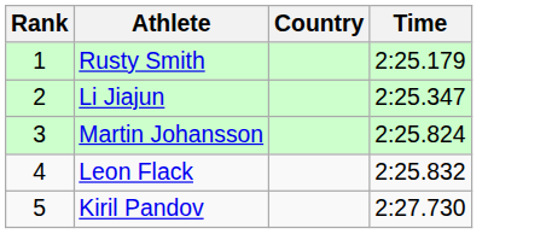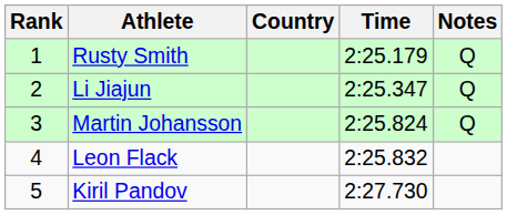+ column: Notes | Q | Q | Q
